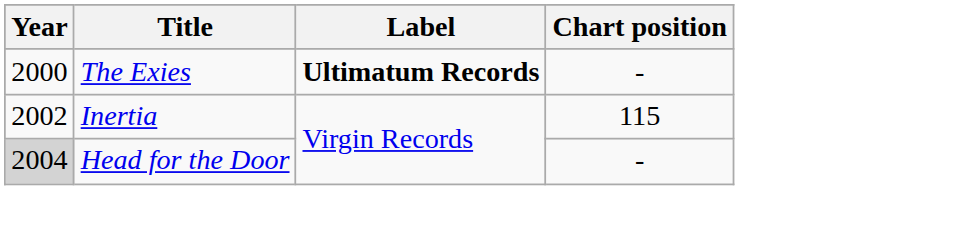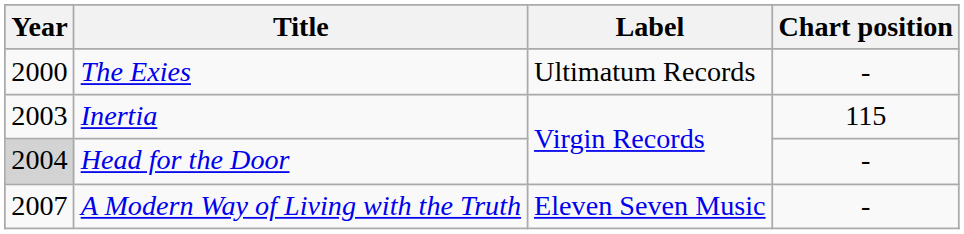The Exies | Label: bold -> normal
Inertia | Year: 2002 -> 2003
+ row: 2007 | A Modern Way of Living with the Truth | Eleven Seven Music | -
